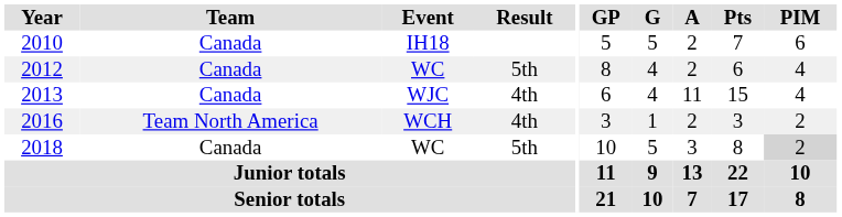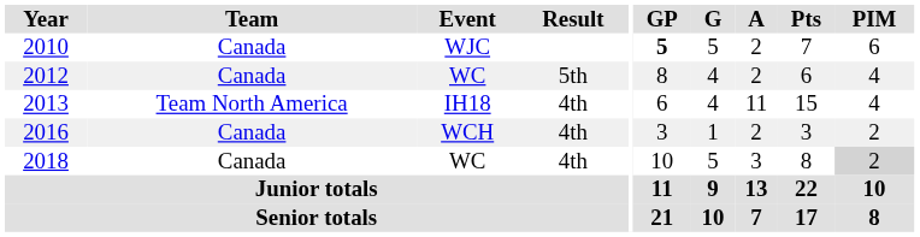2010 | Event: IH18 -> WJC
2010 | GP: normal -> bold
2013 | Team: Canada -> Team North America
2013 | Event: WJC -> IH18
2016 | Team: Team North America -> Canada
2018 | Result: 5th -> 4th
